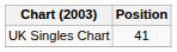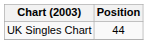UK Singles Chart | Position: 41 -> 44
